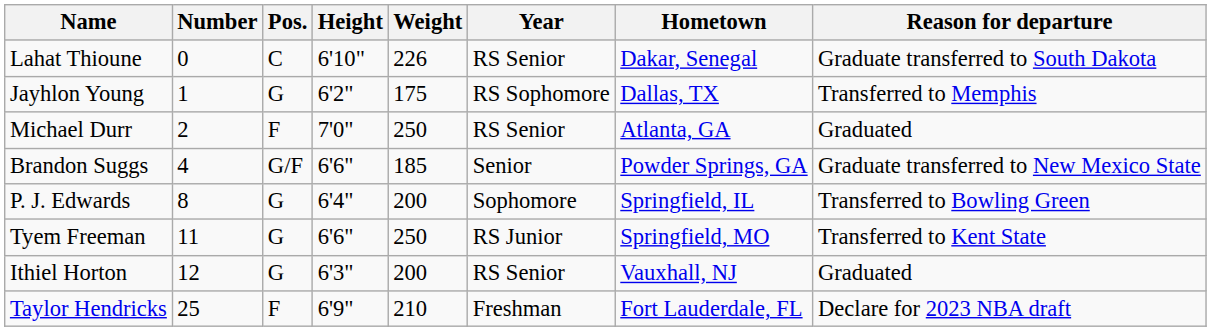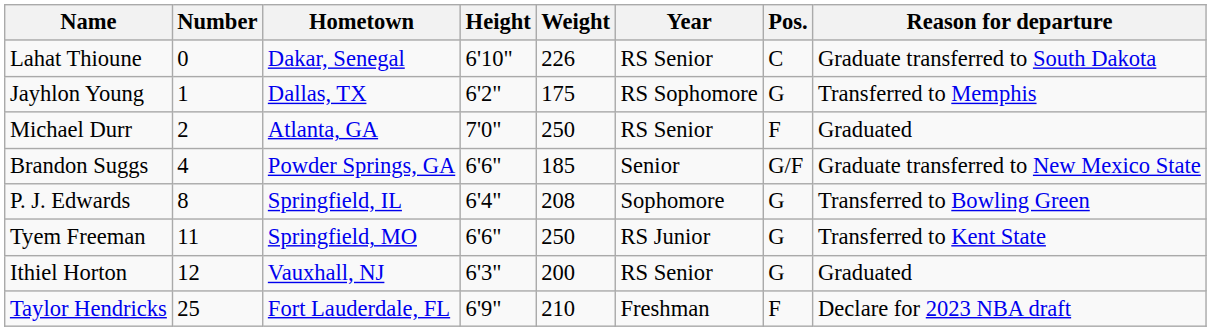columns swapped: Pos. <-> Hometown
P. J. Edwards | Weight: 200 -> 208
